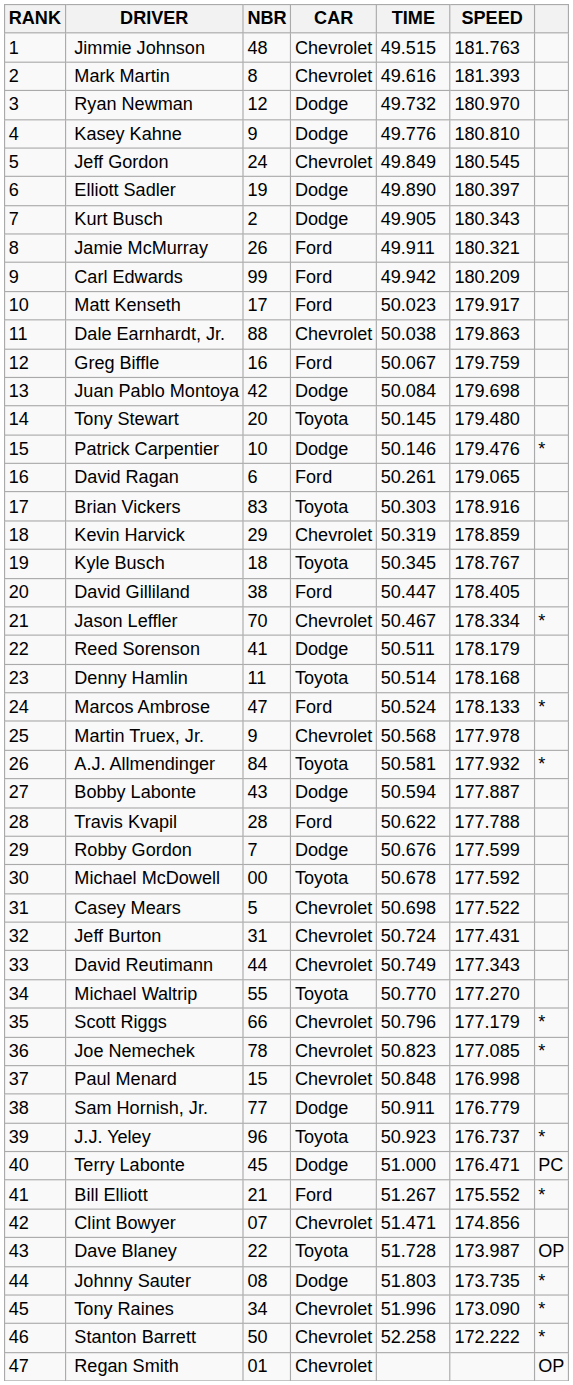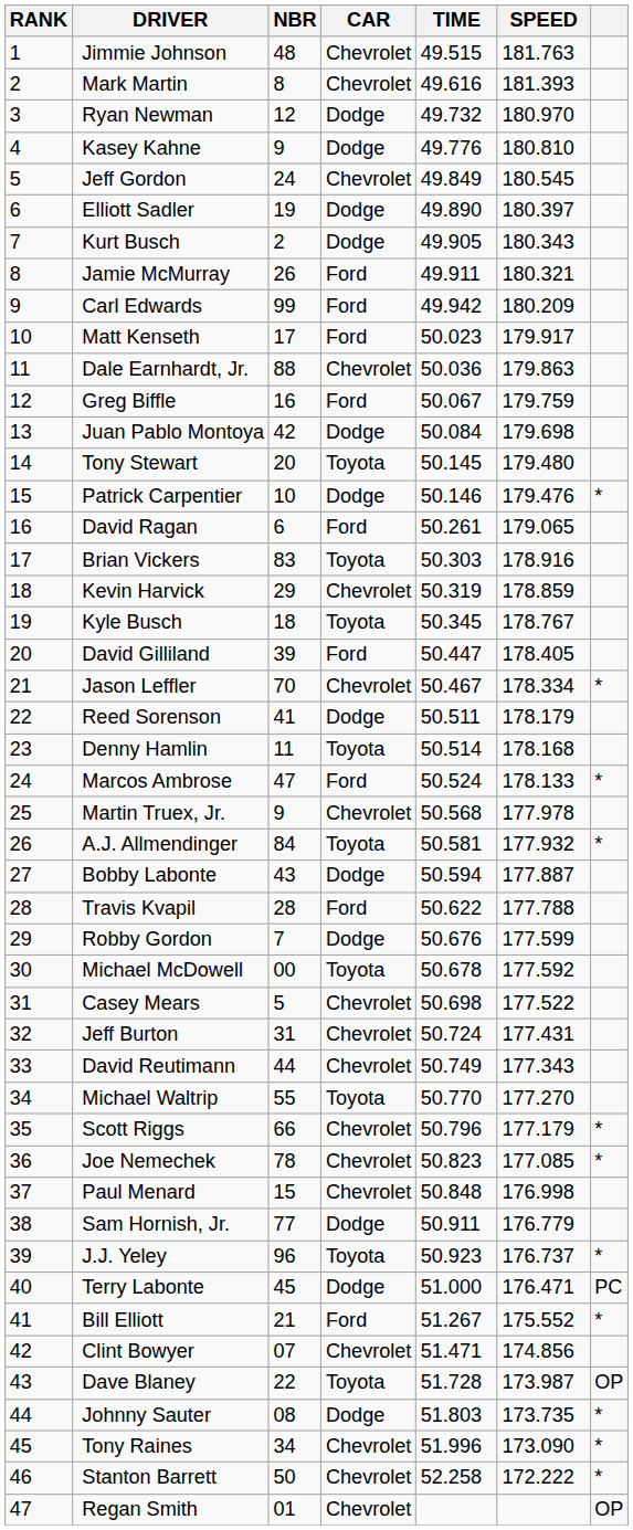Dale Earnhardt, Jr. | TIME: 50.038 -> 50.036
David Gilliland | NBR: 38 -> 39
